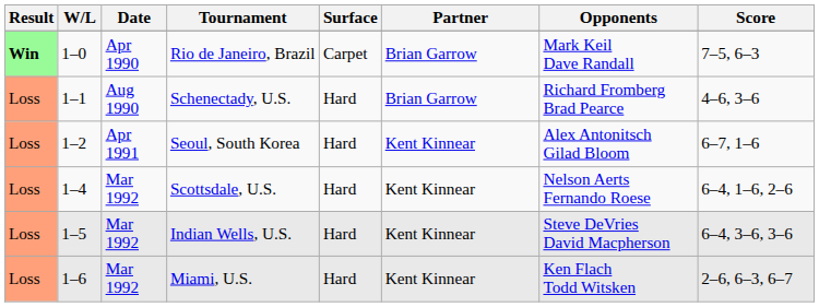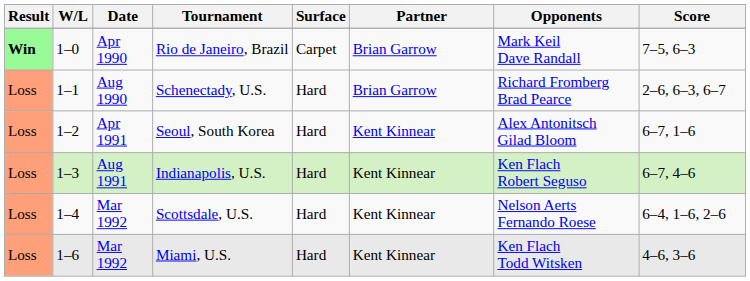Schenectady, U.S. | Score: 4–6, 3–6 -> 2–6, 6–3, 6–7
+ row: Loss | 1–3 | Aug 1991 | Indianapolis, U.S. | Hard | Kent Kinnear | Ken Flach Robert Seguso | 6–7, 4–6
- row: Loss | 1–5 | Mar 1992 | Indian Wells, U.S. | Hard | Kent Kinnear | Steve DeVries David Macpherson | 6–4, 3–6, 3–6
Miami, U.S. | Score: 2–6, 6–3, 6–7 -> 4–6, 3–6
